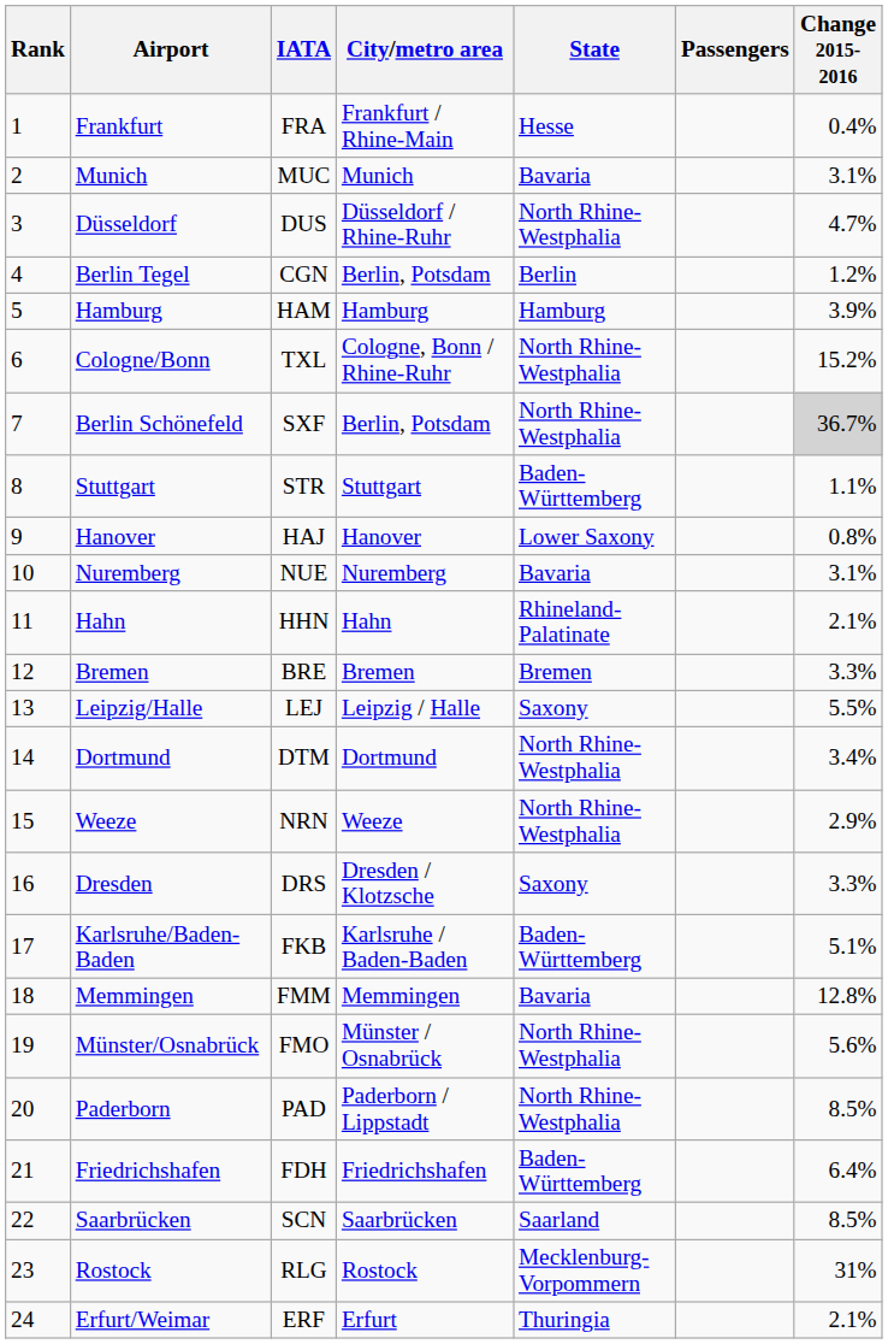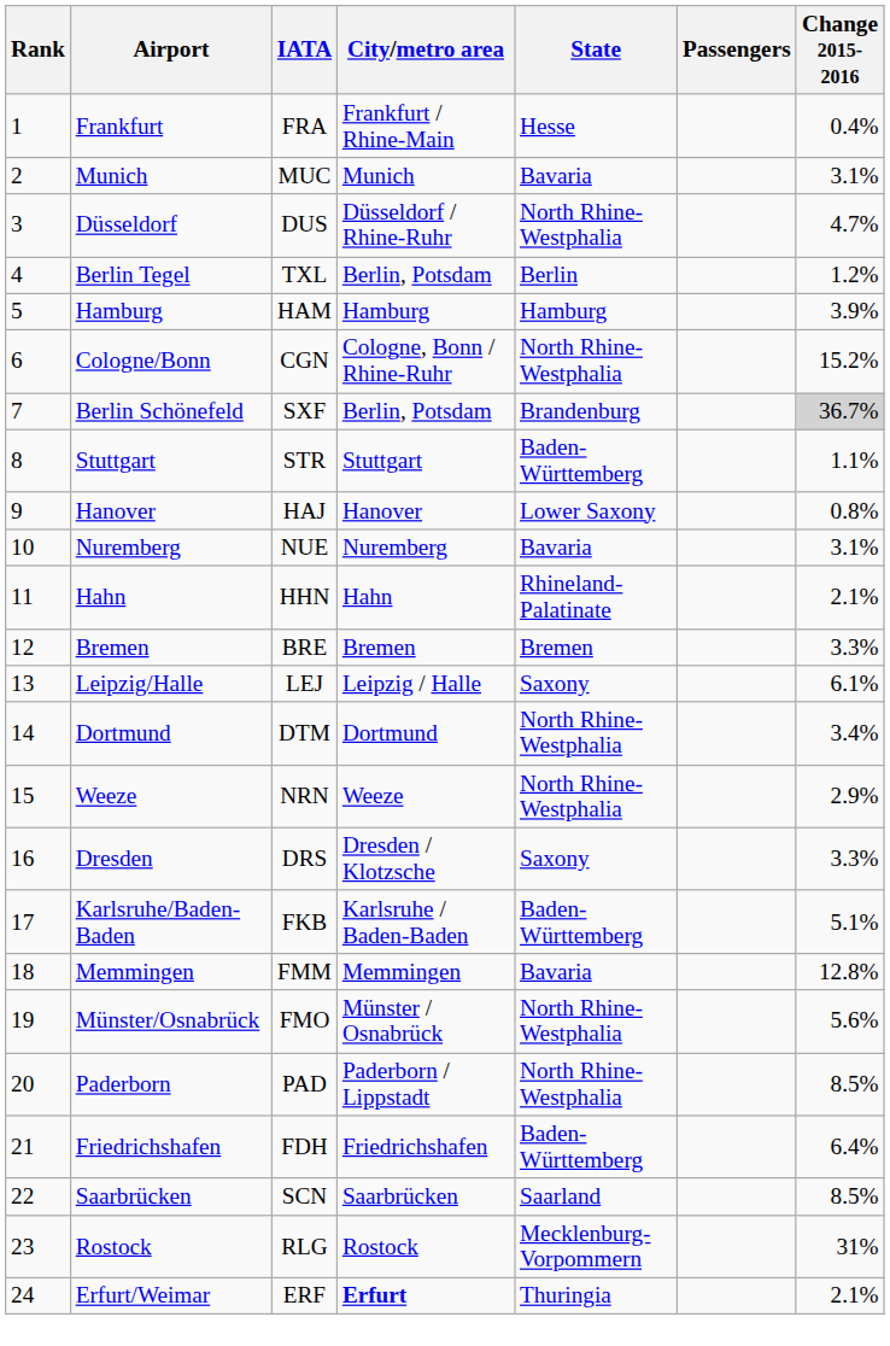Berlin Tegel | IATA: CGN -> TXL
Cologne/Bonn | IATA: TXL -> CGN
Berlin Schönefeld | State: North Rhine-Westphalia -> Brandenburg
Leipzig/Halle | Change 2015-2016: 5.5% -> 6.1%
Erfurt/Weimar | City/metro area: normal -> bold
